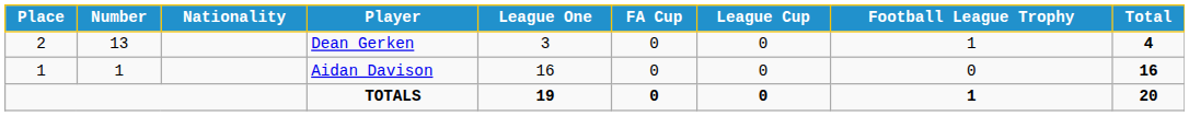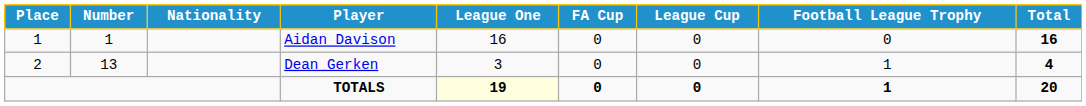rows swapped: Aidan Davison <-> Dean Gerken
TOTALS | League One: no background -> lightyellow background
